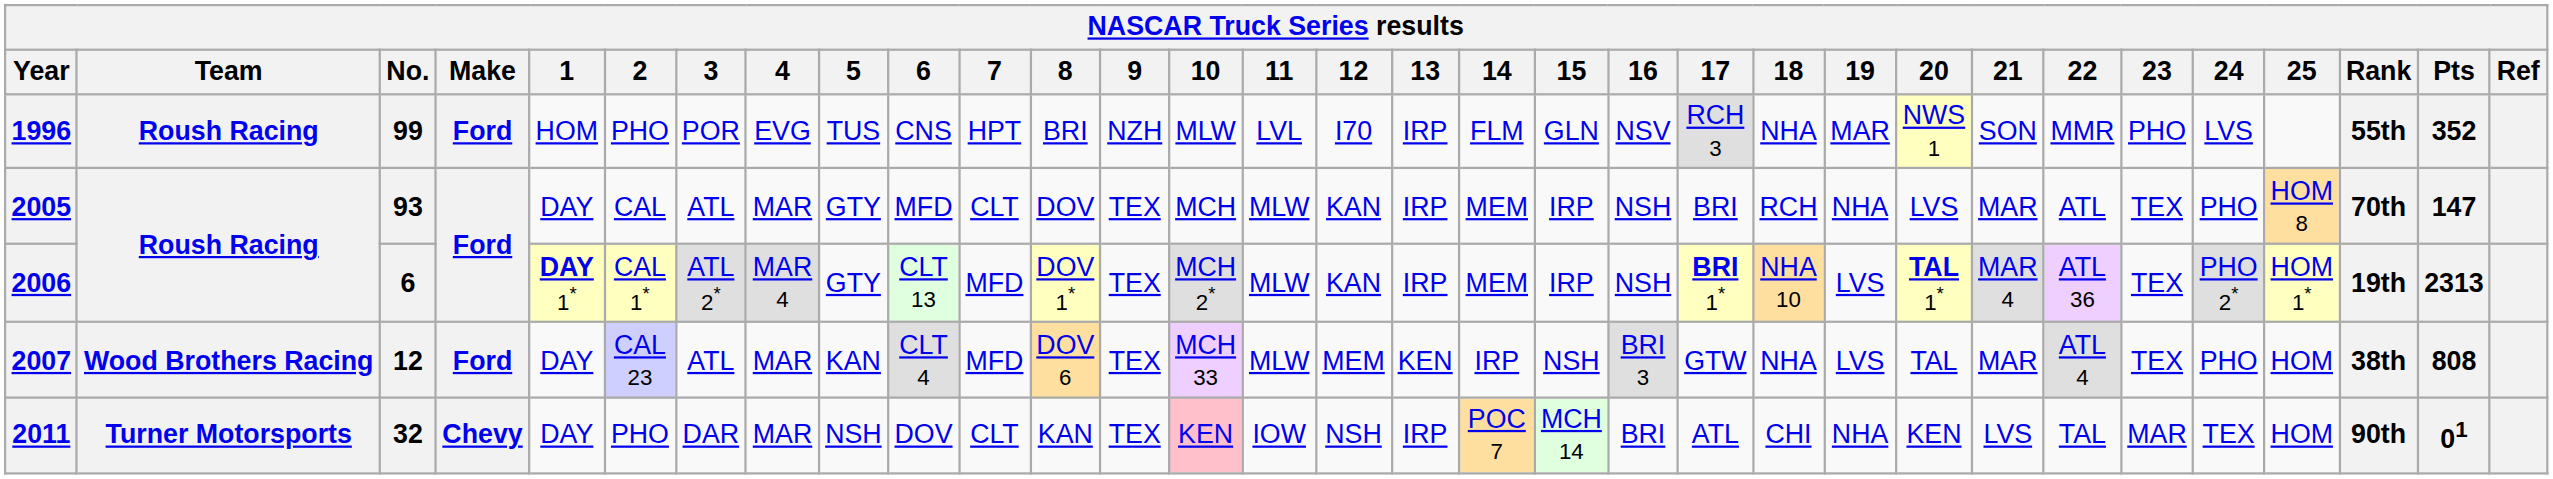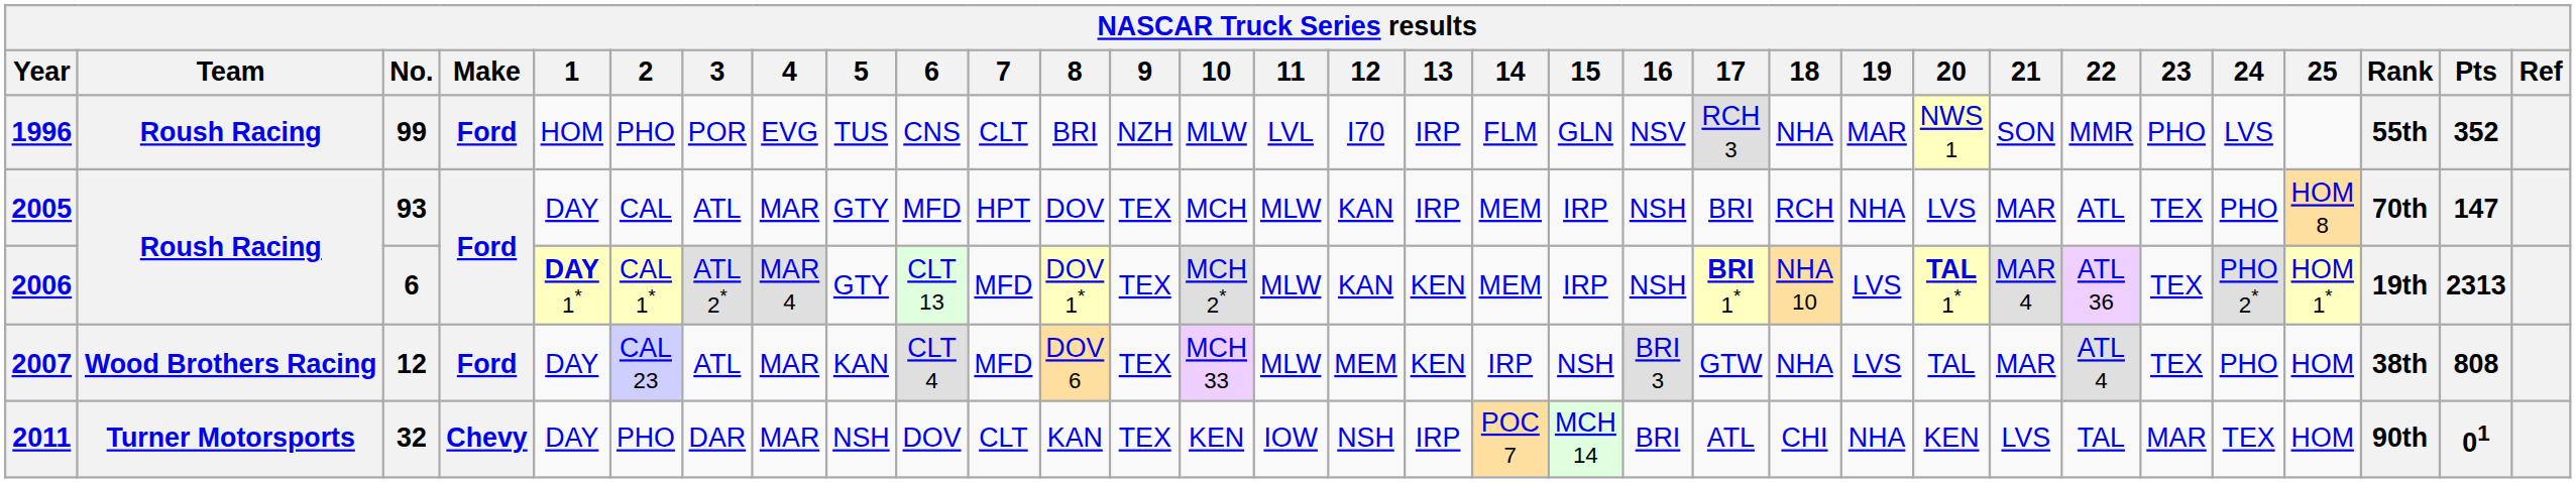1996 | 7: HPT -> CLT
2005 | 7: CLT -> HPT
2006 | 13: IRP -> KEN
2011 | 10: pink background -> no background
